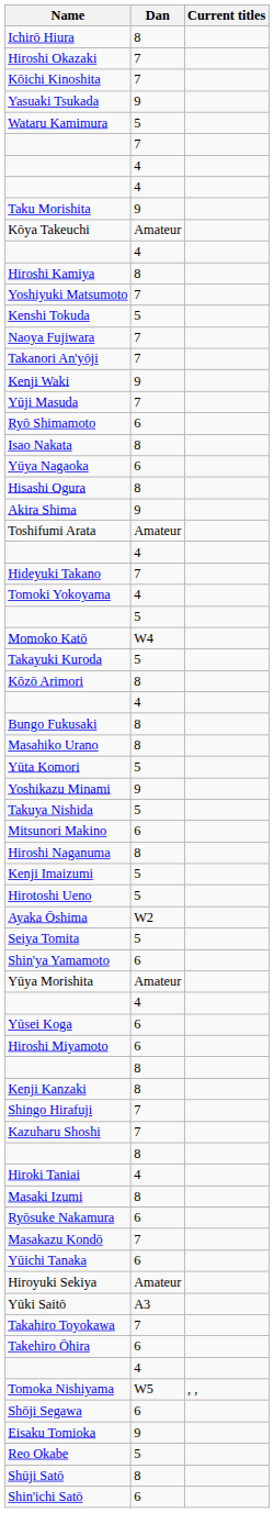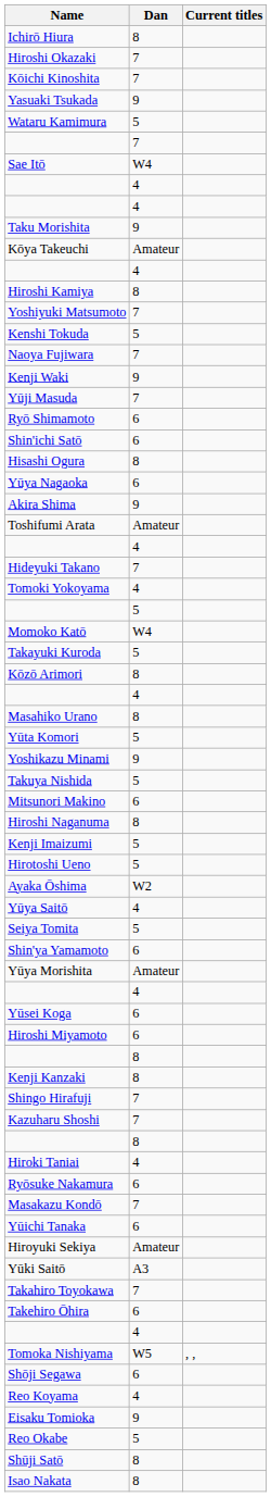+ row: Sae Itō | W4
- row: Takanori An'yōji | 7
rows swapped: Isao Nakata <-> Shin'ichi Satō
rows swapped: Yūya Nagaoka <-> Hisashi Ogura
- row: Bungo Fukusaki | 8
+ row: Yūya Saitō | 4
- row: Masaki Izumi | 8
+ row: Reo Koyama | 4
